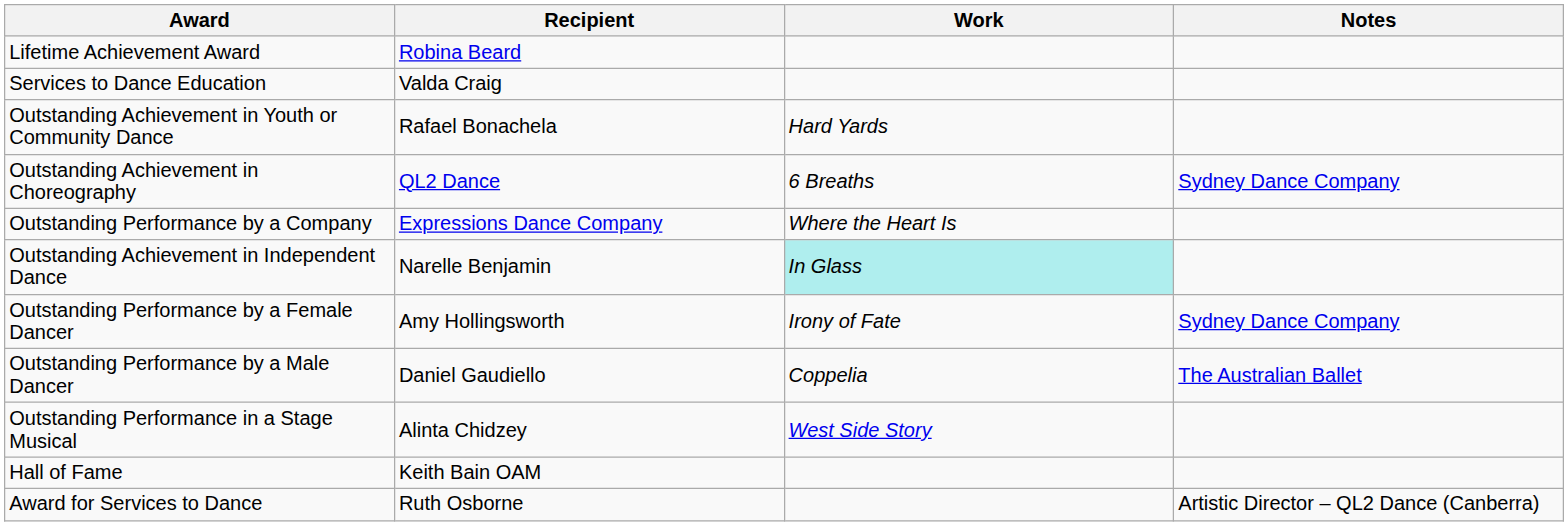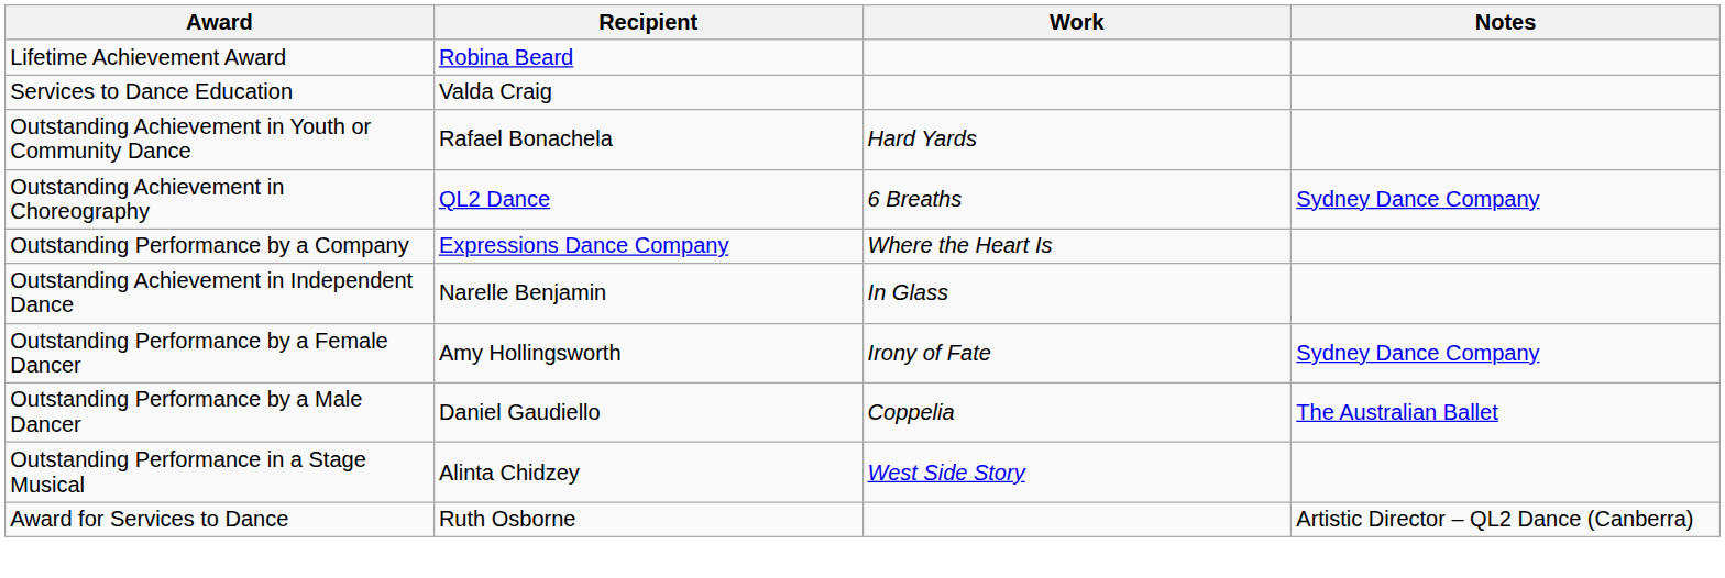Outstanding Achievement in Independent Dance | Work: paleturquoise background -> no background
- row: Hall of Fame | Keith Bain OAM
